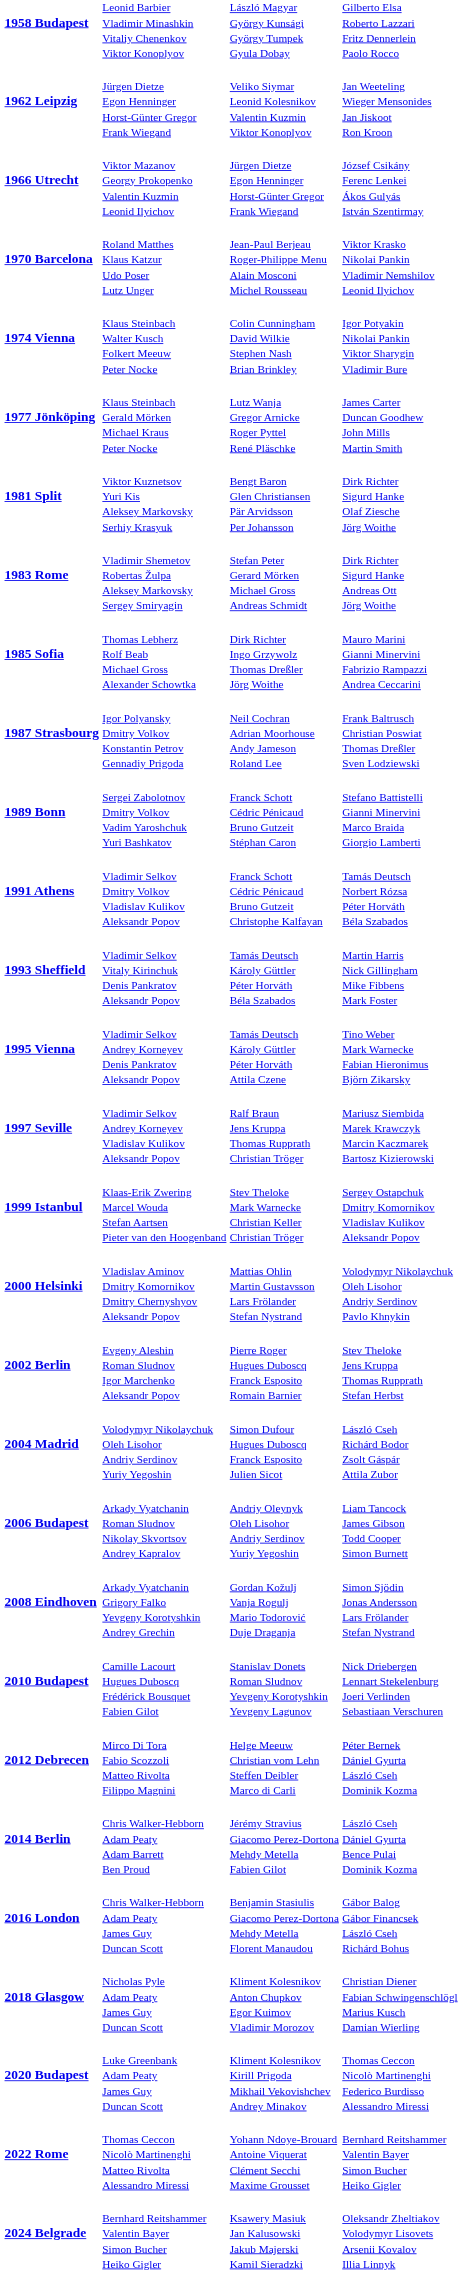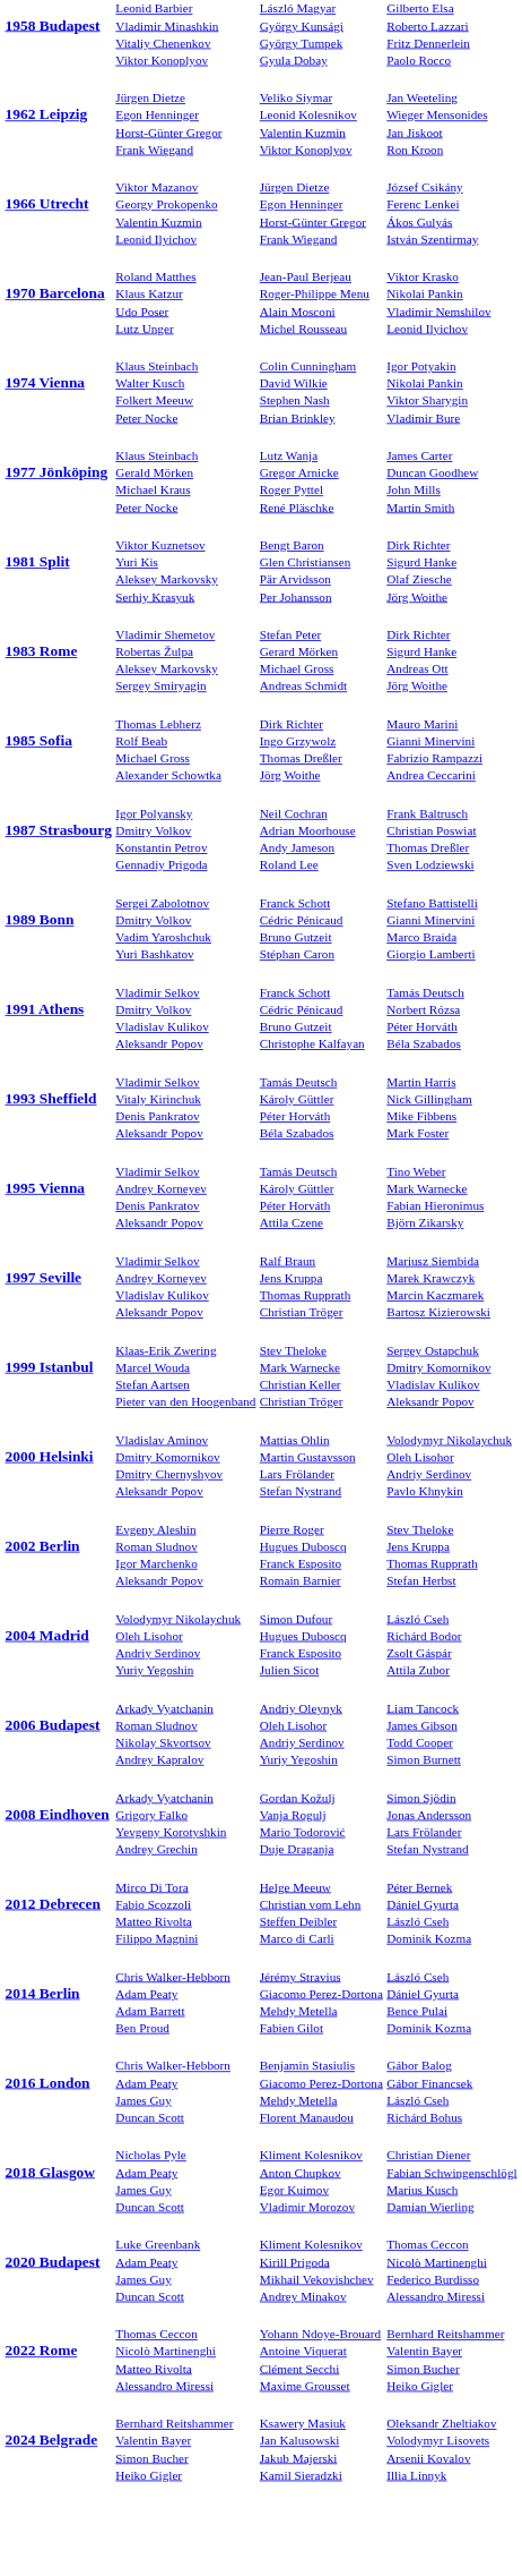- row: 2010 Budapest | Camille Lacourt Hugues Duboscq Frédérick Bousquet Fabien Gilot | Stanislav Donets Roman Sludnov Yevgeny Korotyshkin Yevgeny Lagunov | Nick Driebergen Lennart Stekelenburg Joeri Verlinden Sebastiaan Verschuren
